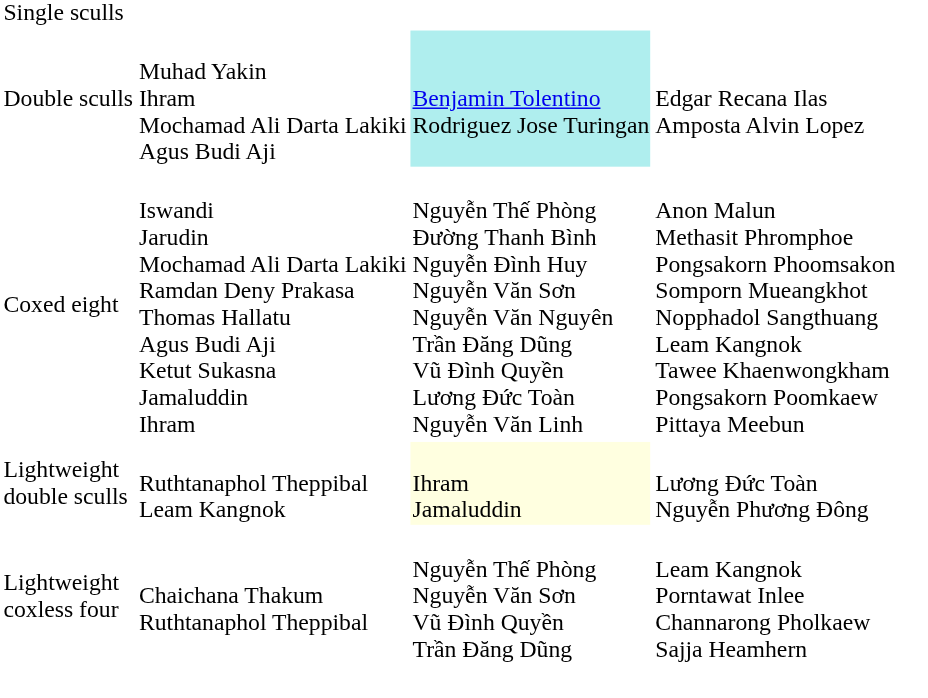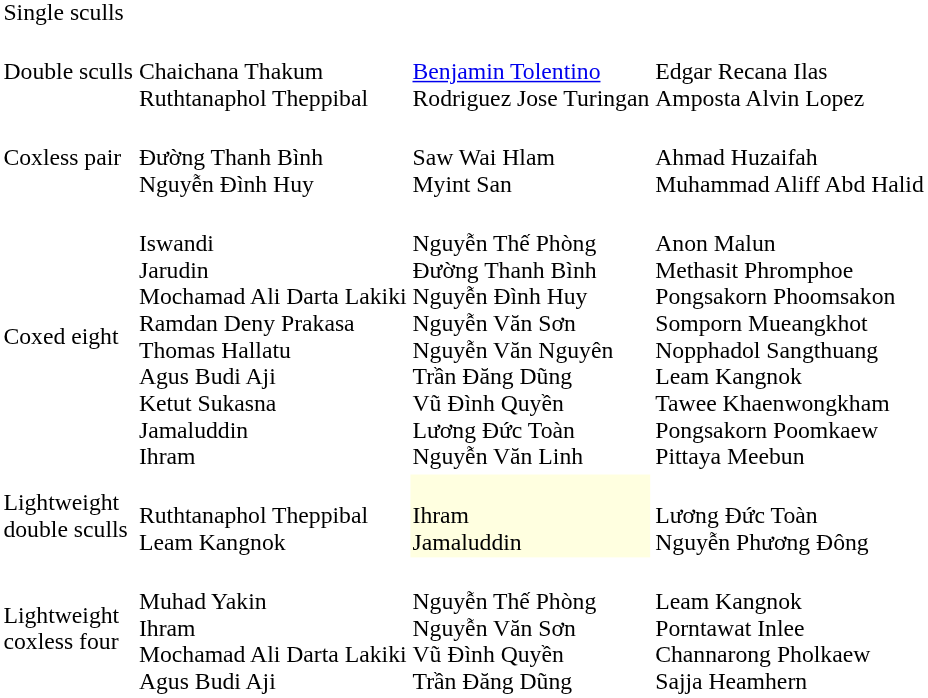Double sculls | column 2: Muhad Yakin Ihram Mochamad Ali Darta Lakiki Agus Budi Aji -> Chaichana Thakum Ruthtanaphol Theppibal
Double sculls | column 3: paleturquoise background -> no background
+ row: Coxless pair | Đường Thanh Bình Nguyễn Đình Huy | Saw Wai Hlam Myint San | Ahmad Huzaifah Muhammad Aliff Abd Halid
Lightweight coxless four | column 2: Chaichana Thakum Ruthtanaphol Theppibal -> Muhad Yakin Ihram Mochamad Ali Darta Lakiki Agus Budi Aji
